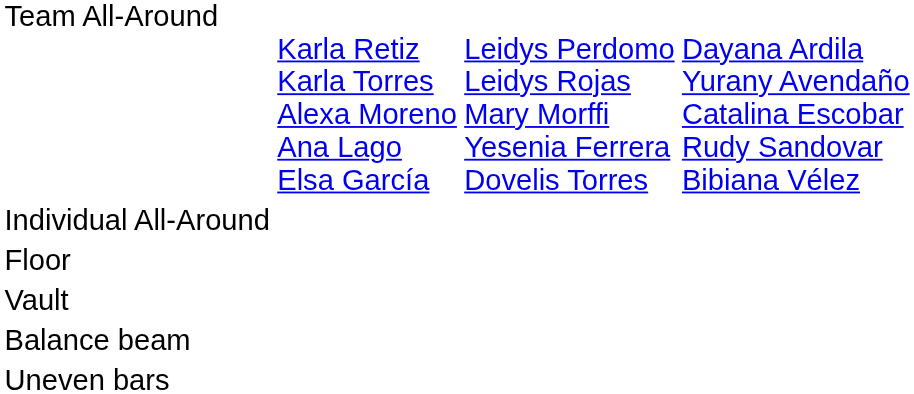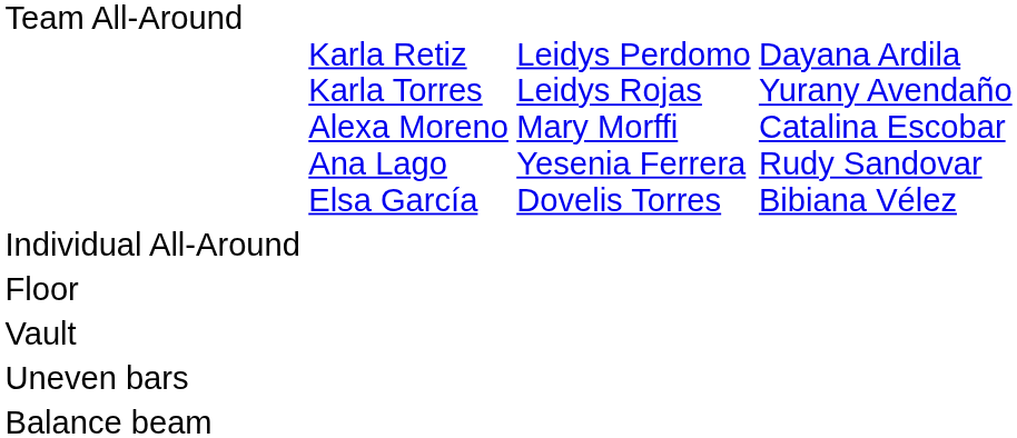rows swapped: Uneven bars <-> Balance beam
